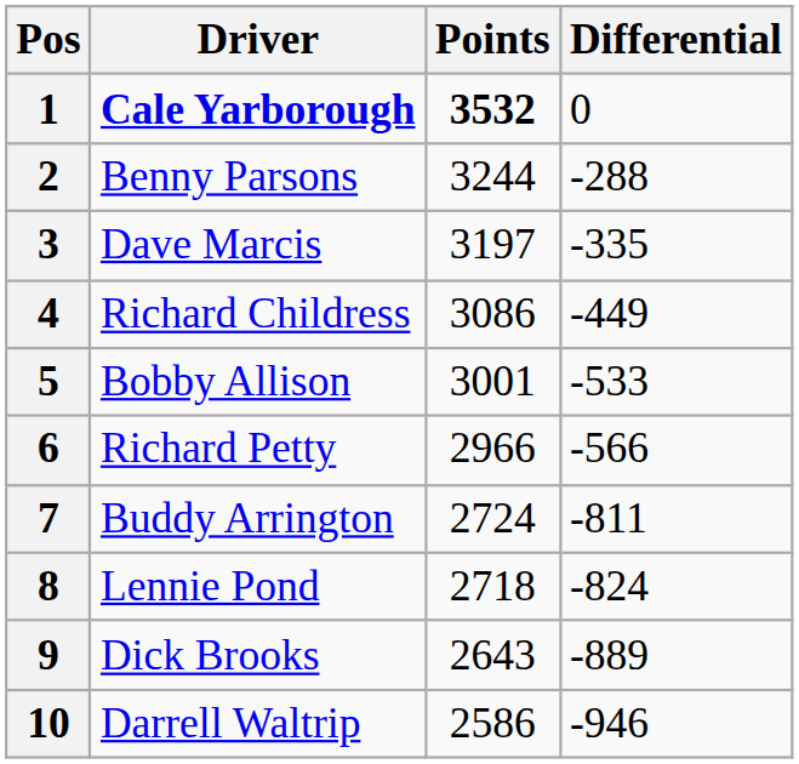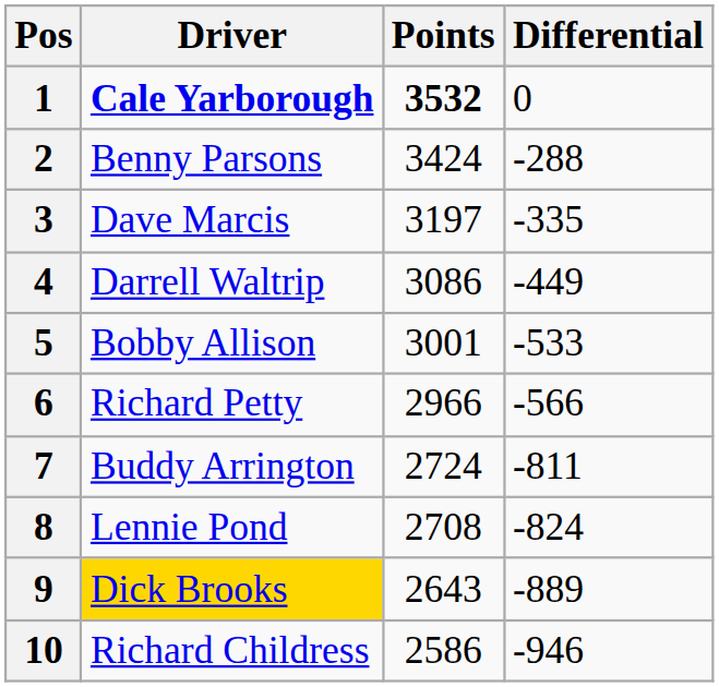2 | Points: 3244 -> 3424
4 | Driver: Richard Childress -> Darrell Waltrip
8 | Points: 2718 -> 2708
9 | Driver: no background -> gold background
10 | Driver: Darrell Waltrip -> Richard Childress
